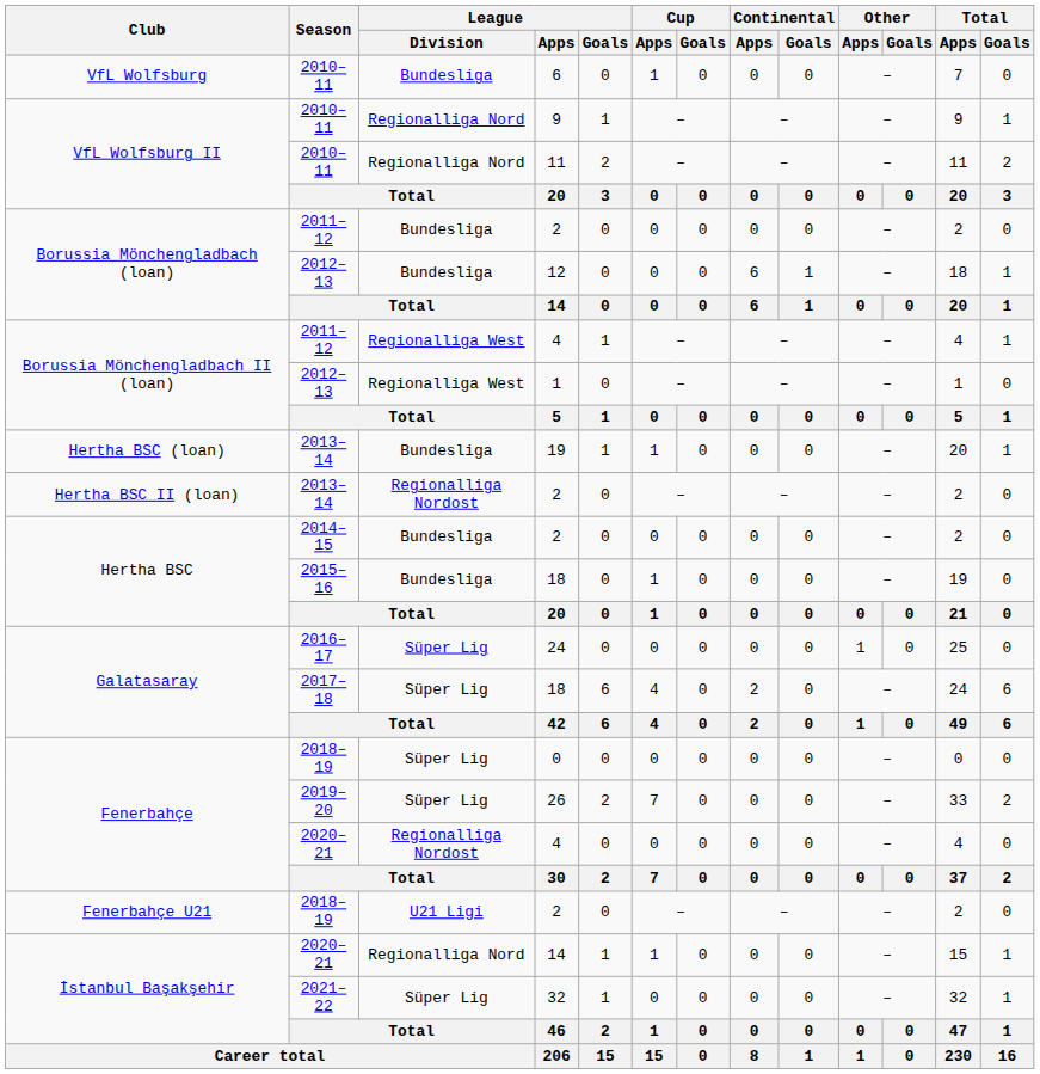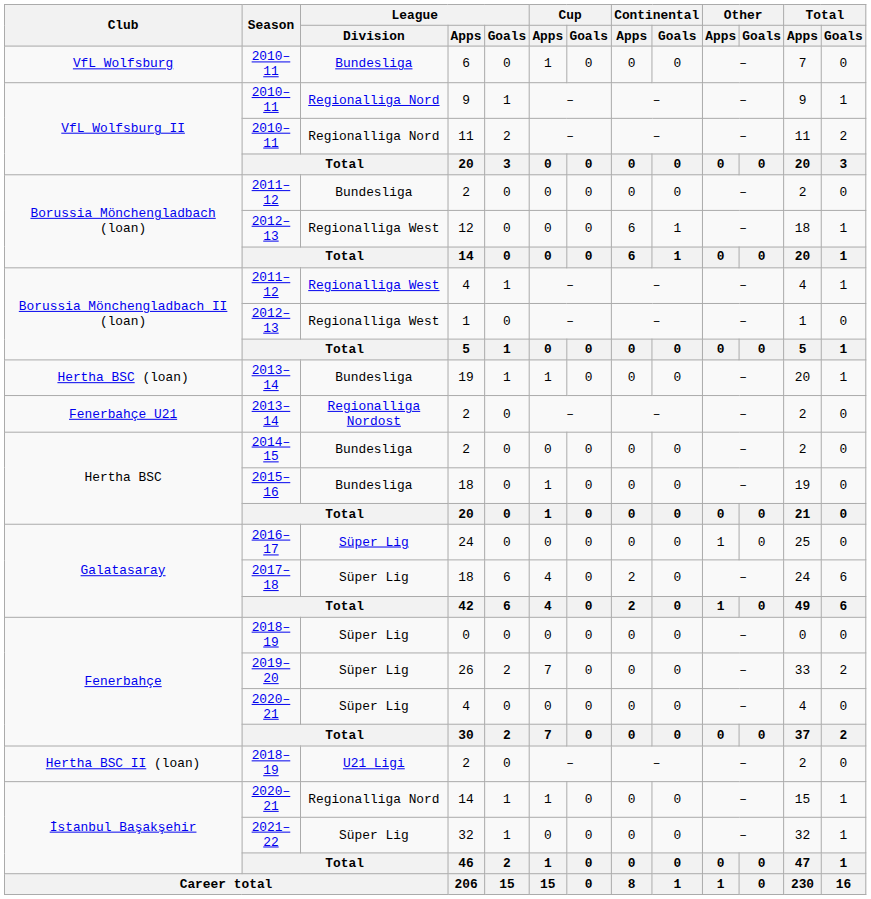12 | League / Division: Bundesliga -> Regionalliga West
2013–14 / 2 | Club: Hertha BSC II (loan) -> Fenerbahçe U21
2020–21 / 4 | League / Division: Regionalliga Nordost -> Süper Lig
2018–19 / 2 | Club: Fenerbahçe U21 -> Hertha BSC II (loan)
